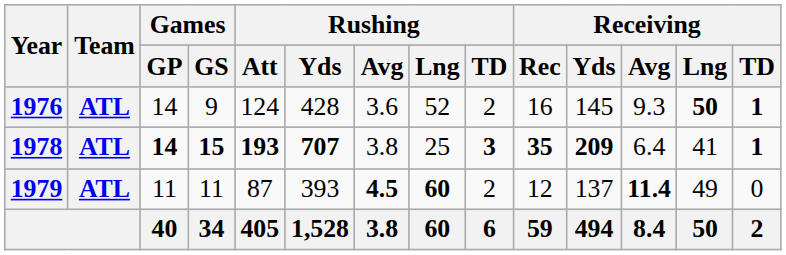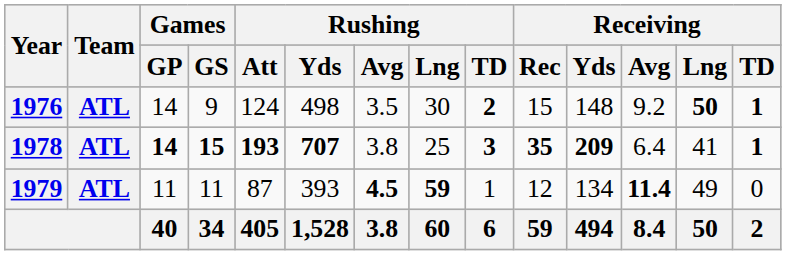1976 | Rushing / Yds: 428 -> 498
1976 | Rushing / Avg: 3.6 -> 3.5
1976 | Rushing / Lng: 52 -> 30
1976 | Rushing / TD: normal -> bold
1976 | Receiving / Rec: 16 -> 15
1976 | Receiving / Yds: 145 -> 148
1976 | Receiving / Avg: 9.3 -> 9.2
1979 | Rushing / Lng: 60 -> 59
1979 | Rushing / TD: 2 -> 1
1979 | Receiving / Yds: 137 -> 134
